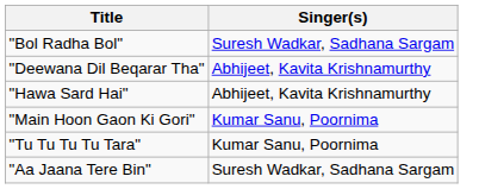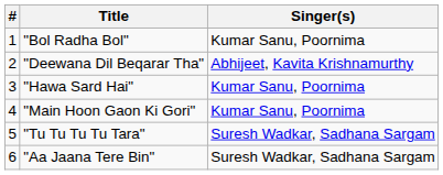+ column: # | 1 | 2 | 3 | 4 | 5 | 6
"Bol Radha Bol" | Singer(s): Suresh Wadkar, Sadhana Sargam -> Kumar Sanu, Poornima
"Hawa Sard Hai" | Singer(s): Abhijeet, Kavita Krishnamurthy -> Kumar Sanu, Poornima
"Tu Tu Tu Tu Tara" | Singer(s): Kumar Sanu, Poornima -> Suresh Wadkar, Sadhana Sargam
